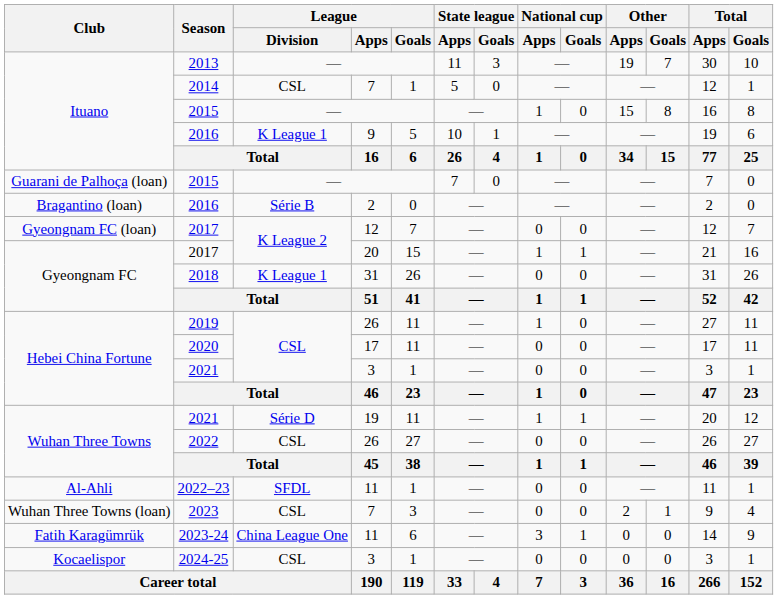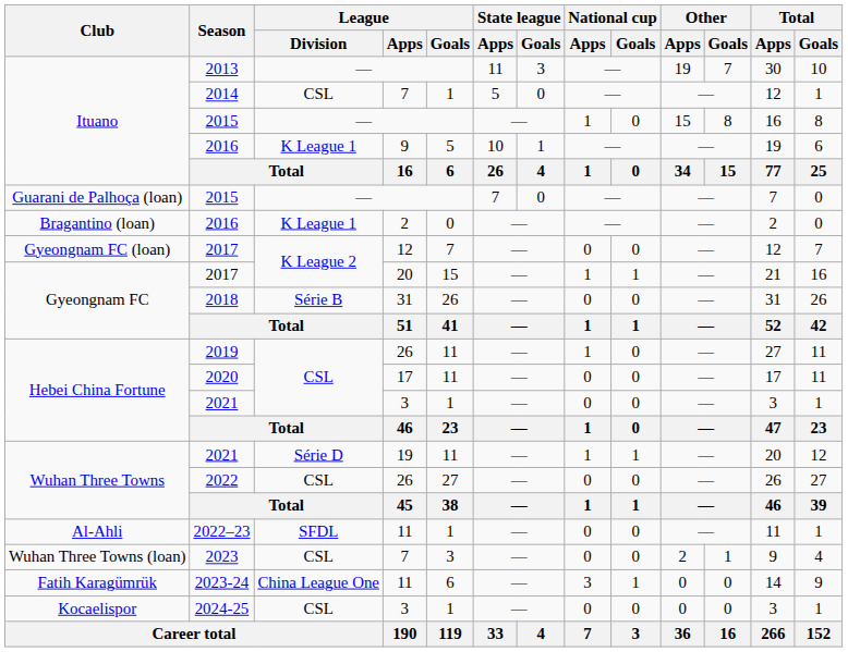Bragantino (loan) / 2016 | League / Division: Série B -> K League 1
2018 | League / Division: K League 1 -> Série B
